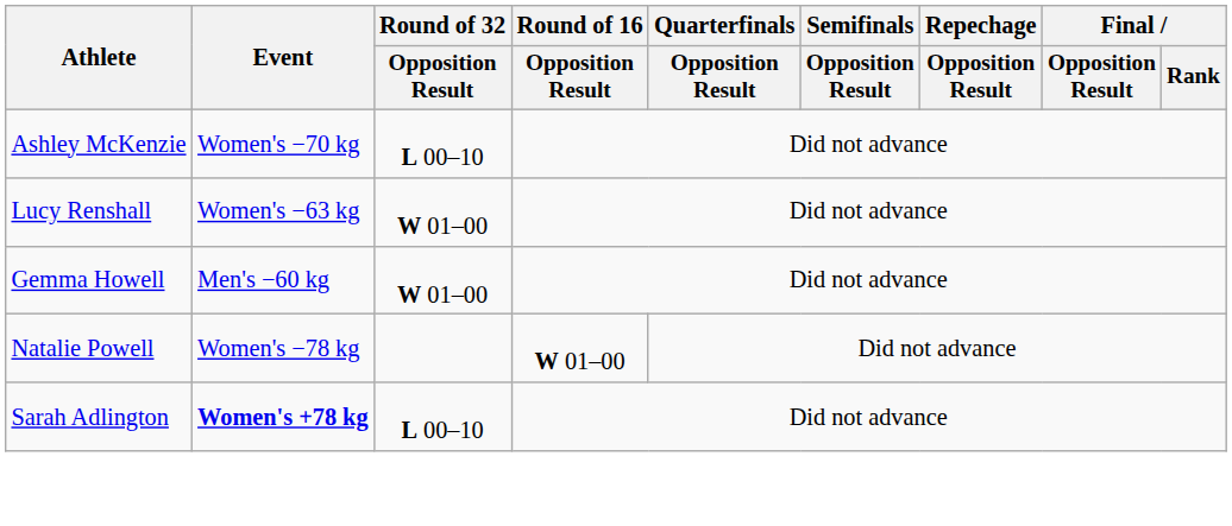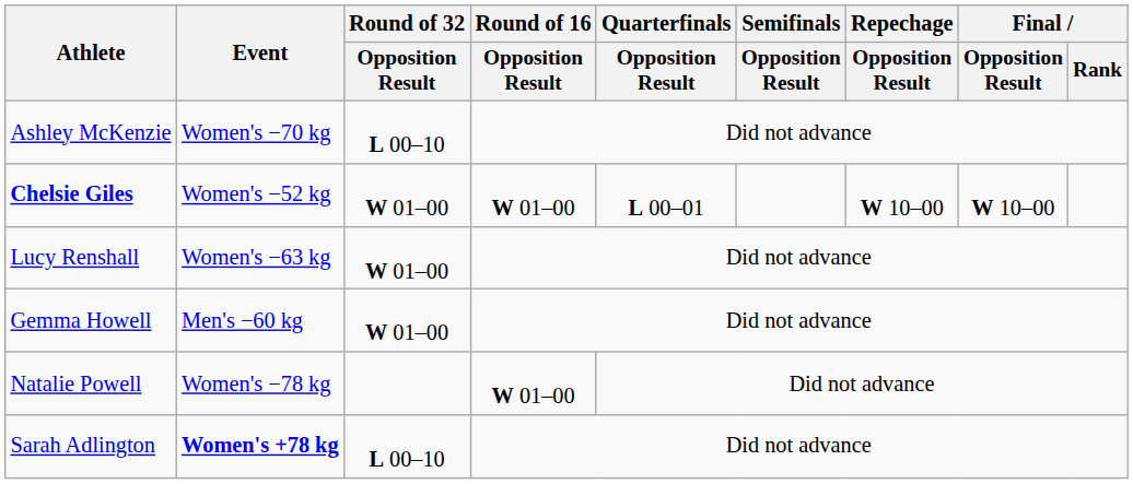+ row: Chelsie Giles | Women's −52 kg | W 01–00 | W 01–00 | L 00–01 | W 10–00 | W 10–00
